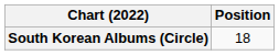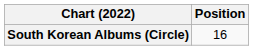South Korean Albums (Circle) | Position: 18 -> 16
